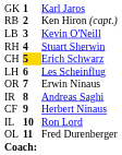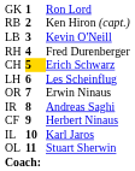GK | column 3: Karl Jaros -> Ron Lord
RH | column 3: Stuart Sherwin -> Fred Durenberger
IL | column 3: Ron Lord -> Karl Jaros
OL | column 3: Fred Durenberger -> Stuart Sherwin
